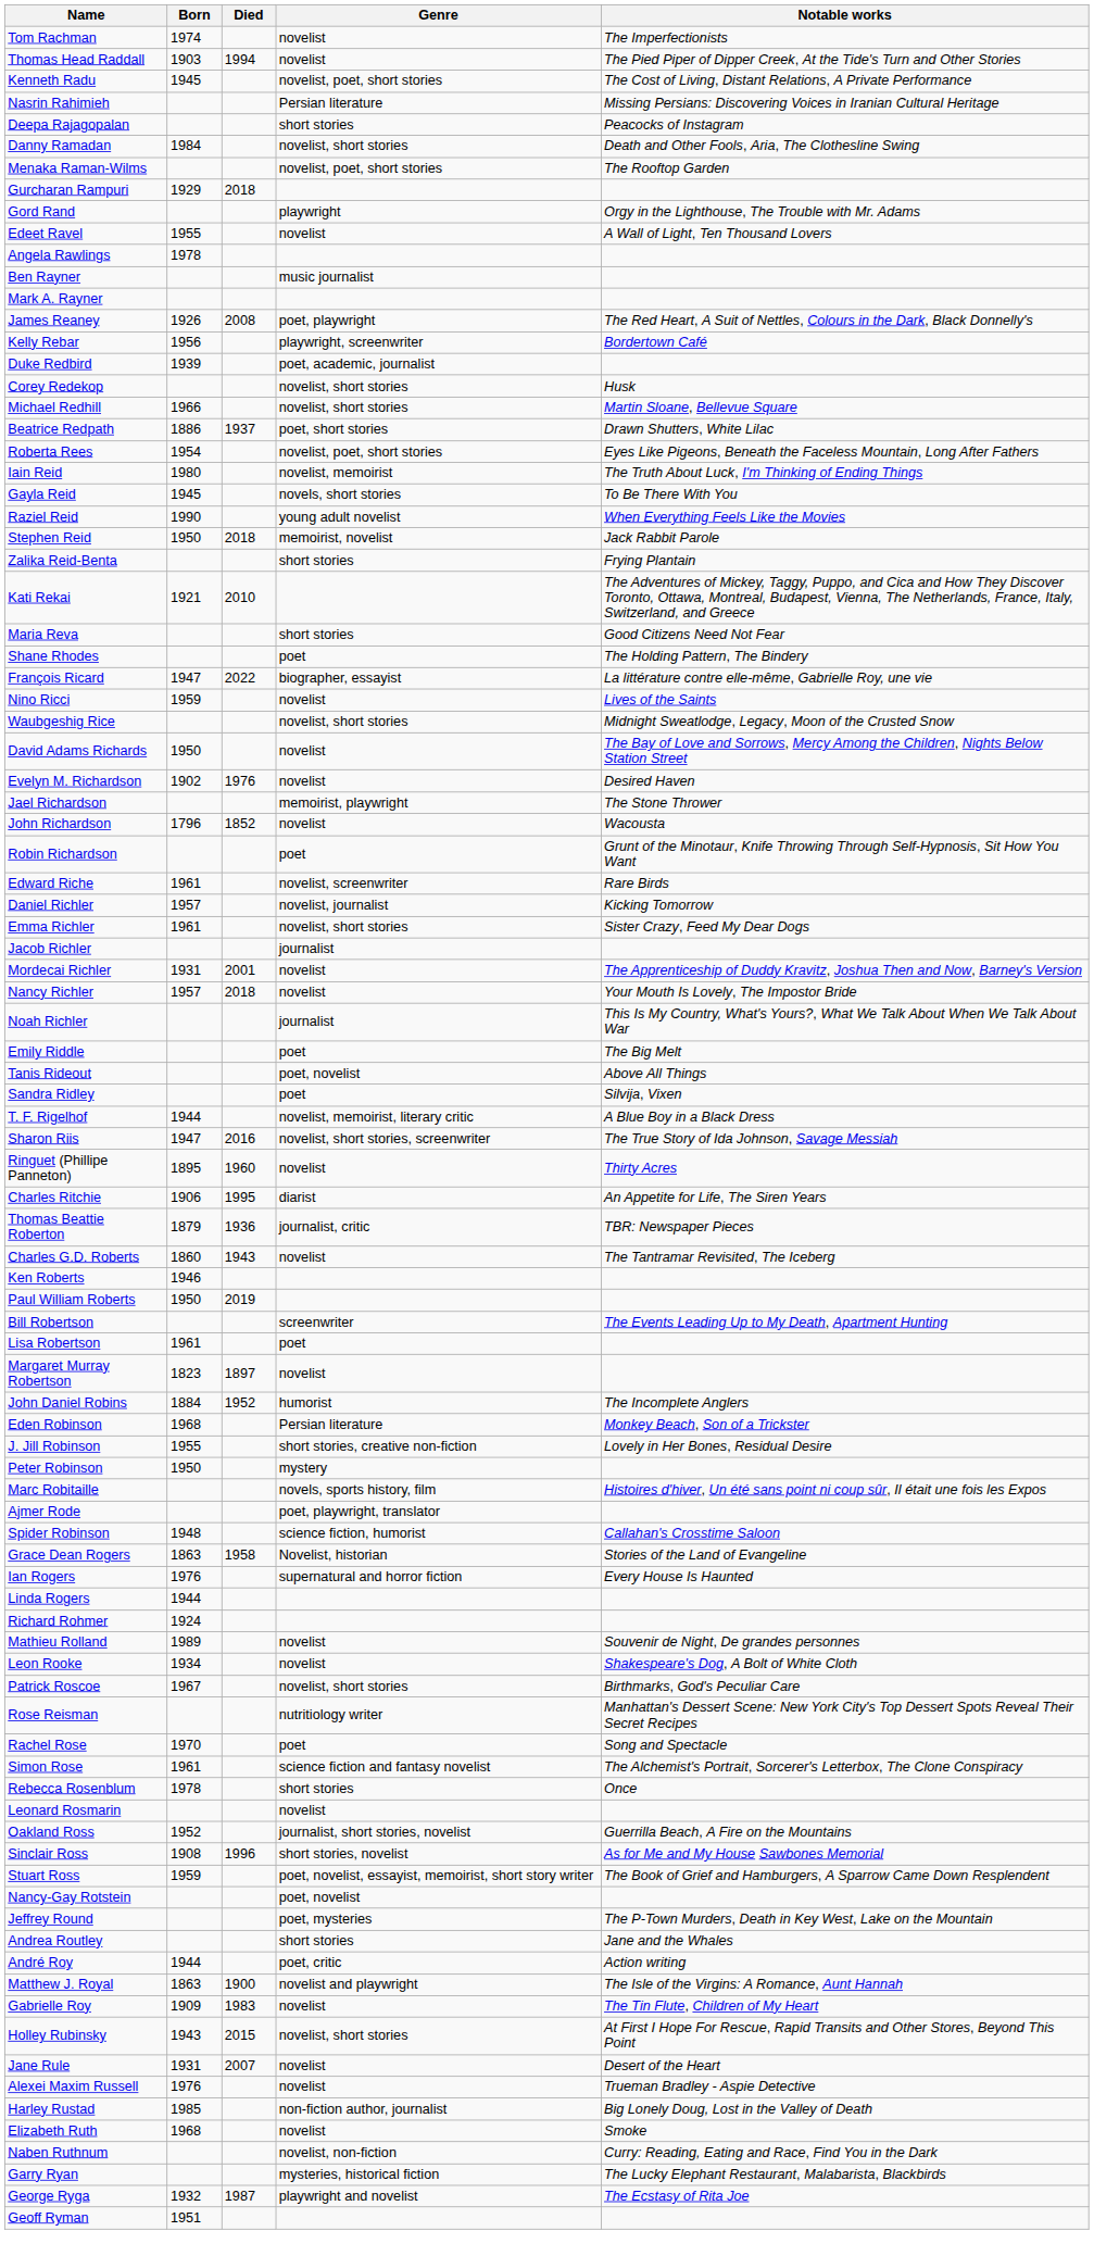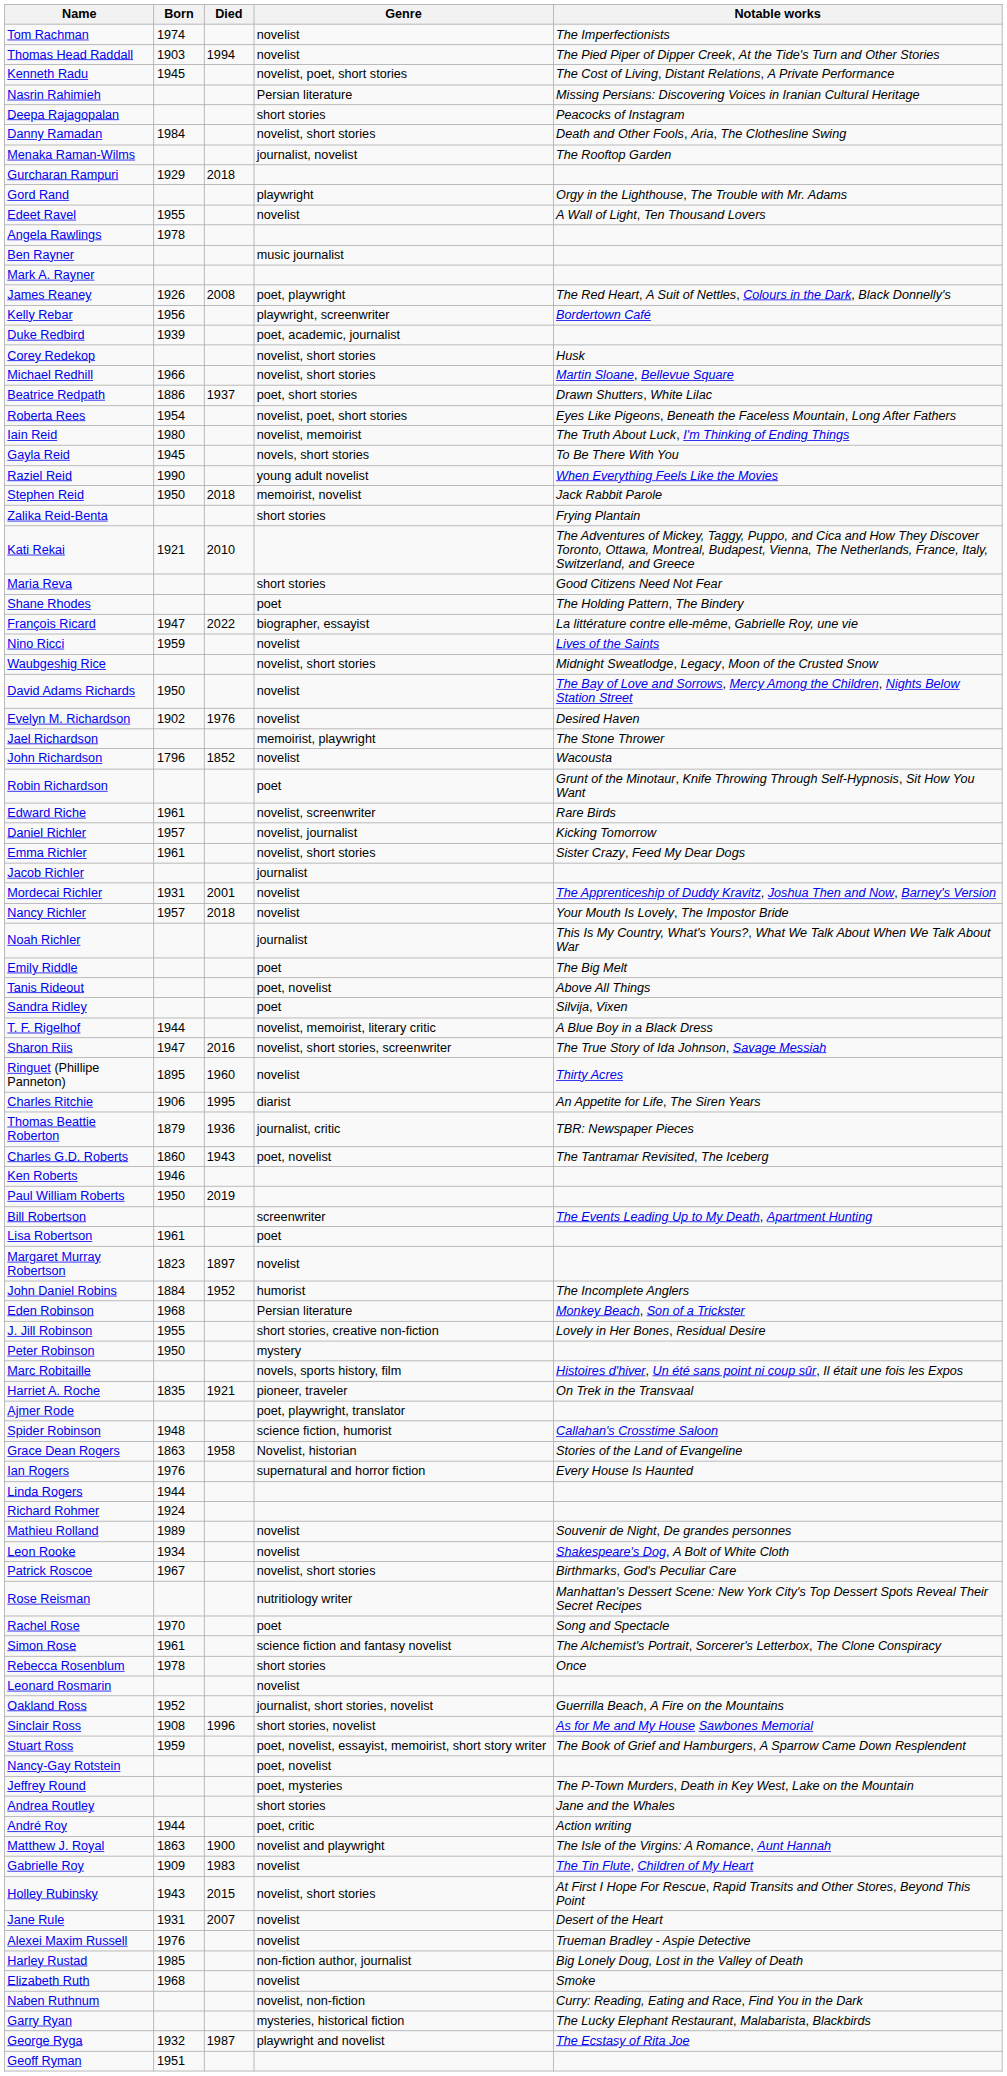Menaka Raman-Wilms | Genre: novelist, poet, short stories -> journalist, novelist
Charles G.D. Roberts | Genre: novelist -> poet, novelist
+ row: Harriet A. Roche | 1835 | 1921 | pioneer, traveler | On Trek in the Transvaal
